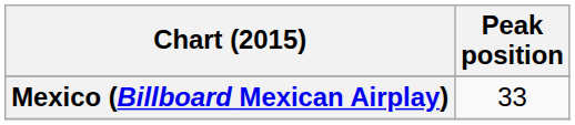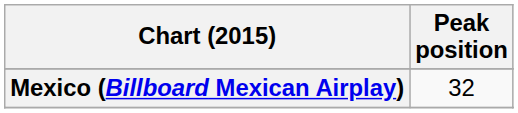Mexico (Billboard Mexican Airplay) | Peak position: 33 -> 32
